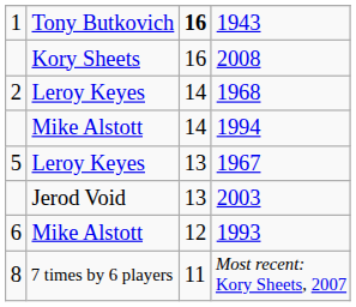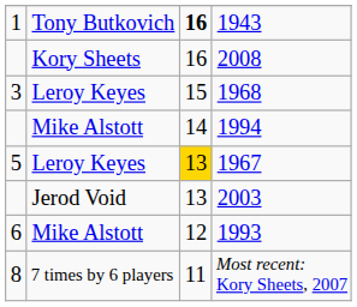1968 | column 1: 2 -> 3
1968 | column 3: 14 -> 15
1967 | column 3: no background -> gold background
